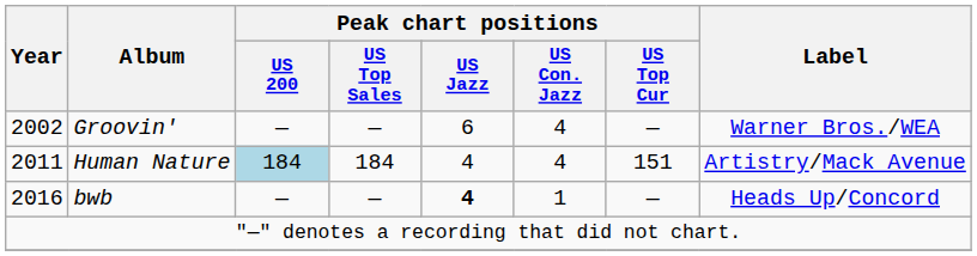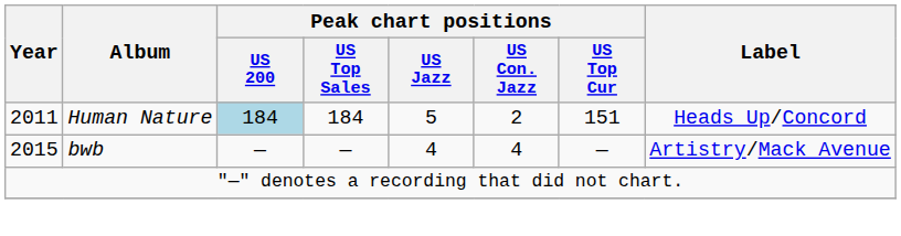- row: 2002 | Groovin' | — | — | 6 | 4 | — | Warner Bros./WEA
Human Nature | Peak chart positions / US Jazz: 4 -> 5
Human Nature | Peak chart positions / US Con. Jazz: 4 -> 2
Human Nature | Label: Artistry/Mack Avenue -> Heads Up/Concord
bwb | Year: 2016 -> 2015
bwb | Peak chart positions / US Jazz: bold -> normal
bwb | Peak chart positions / US Con. Jazz: 1 -> 4
bwb | Label: Heads Up/Concord -> Artistry/Mack Avenue
